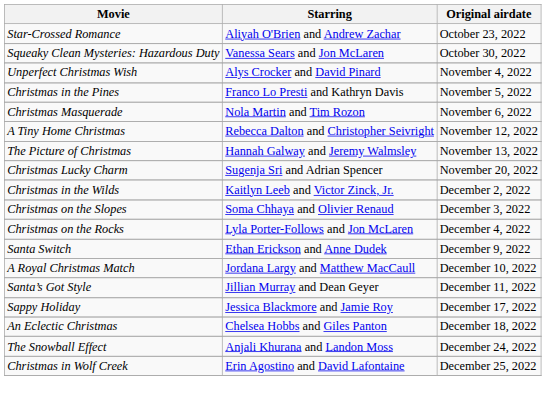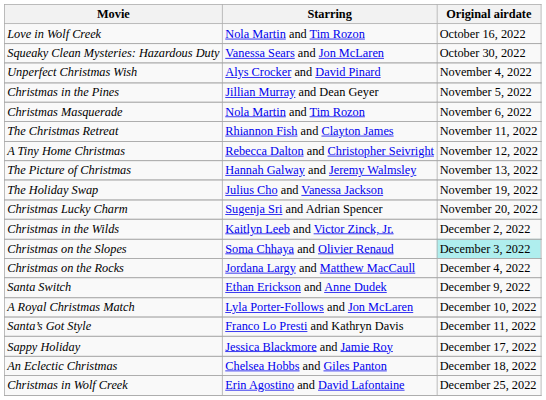+ row: Love in Wolf Creek | Nola Martin and Tim Rozon | October 16, 2022
- row: Star-Crossed Romance | Aliyah O'Brien and Andrew Zachar | October 23, 2022
Christmas in the Pines | Starring: Franco Lo Presti and Kathryn Davis -> Jillian Murray and Dean Geyer
+ row: The Christmas Retreat | Rhiannon Fish and Clayton James | November 11, 2022
+ row: The Holiday Swap | Julius Cho and Vanessa Jackson | November 19, 2022
Christmas on the Slopes | Original airdate: no background -> paleturquoise background
Christmas on the Rocks | Starring: Lyla Porter-Follows and Jon McLaren -> Jordana Largy and Matthew MacCaull
A Royal Christmas Match | Starring: Jordana Largy and Matthew MacCaull -> Lyla Porter-Follows and Jon McLaren
Santa’s Got Style | Starring: Jillian Murray and Dean Geyer -> Franco Lo Presti and Kathryn Davis
- row: The Snowball Effect | Anjali Khurana and Landon Moss | December 24, 2022
